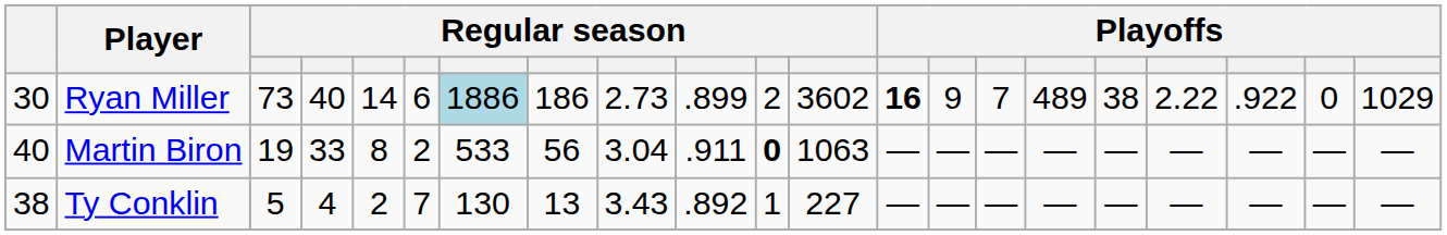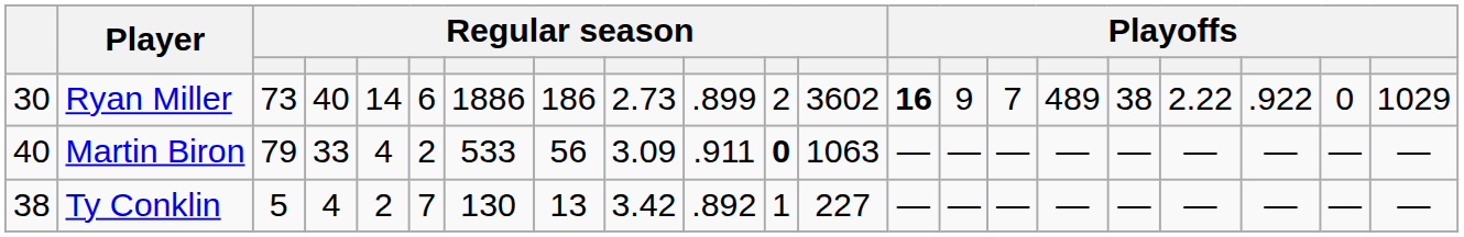Ryan Miller | column 7: lightblue background -> no background
Martin Biron | column 3: 19 -> 79
Martin Biron | column 5: 8 -> 4
Martin Biron | column 9: 3.04 -> 3.09
Ty Conklin | column 9: 3.43 -> 3.42
